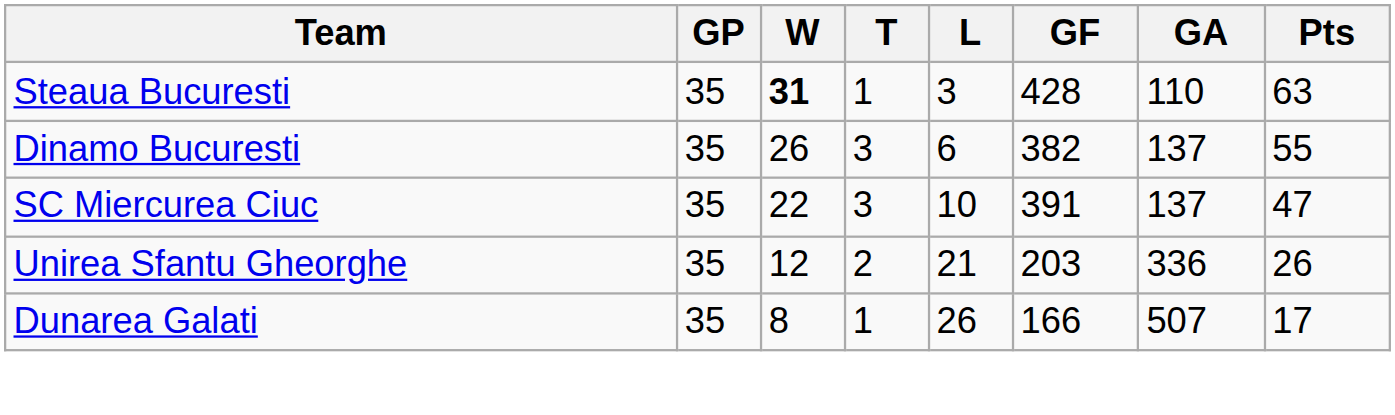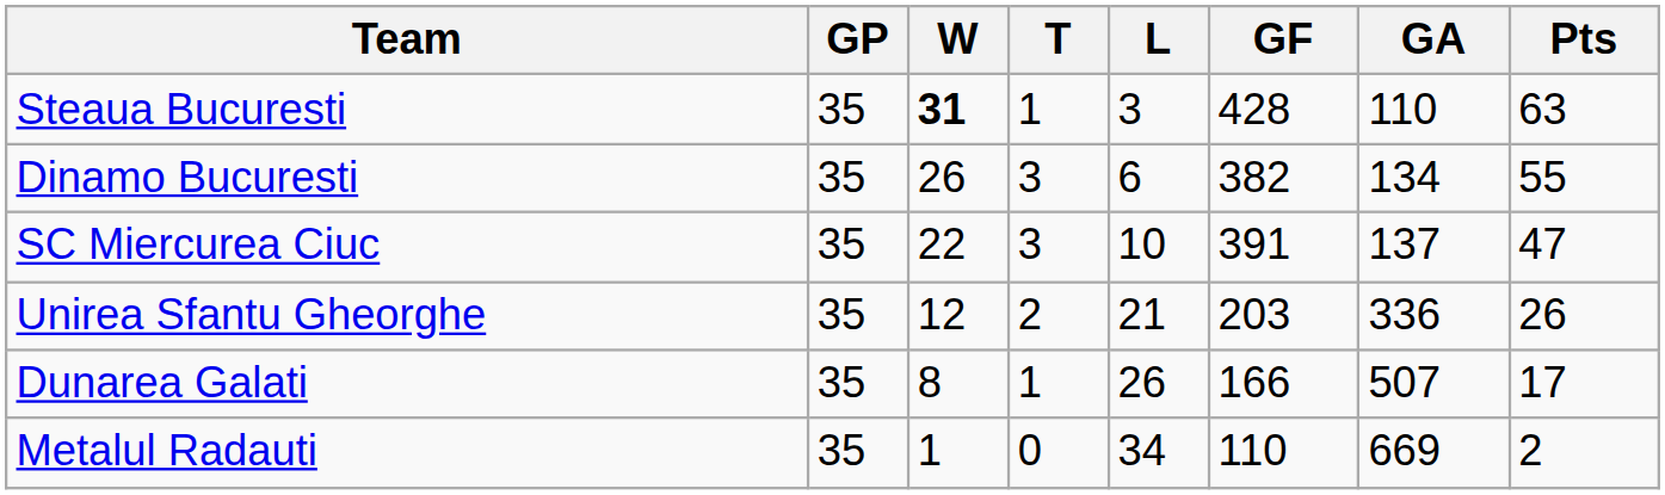Dinamo Bucuresti | GA: 137 -> 134
+ row: Metalul Radauti | 35 | 1 | 0 | 34 | 110 | 669 | 2
